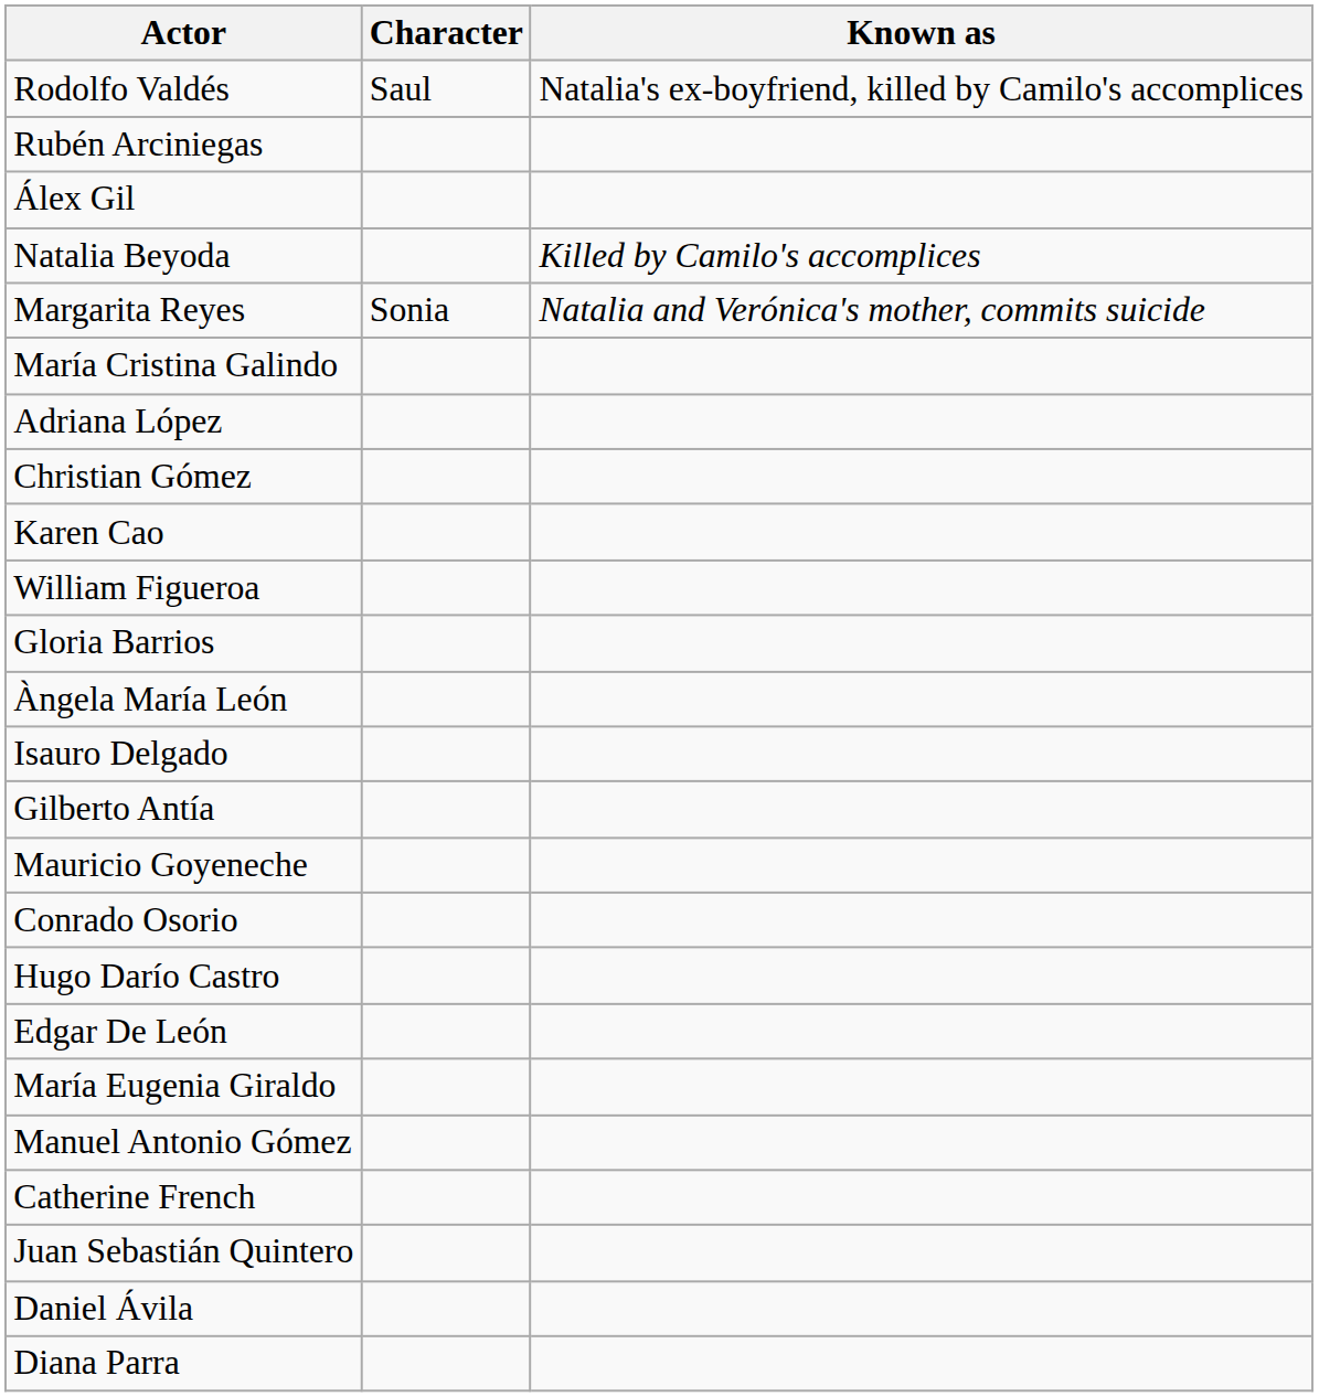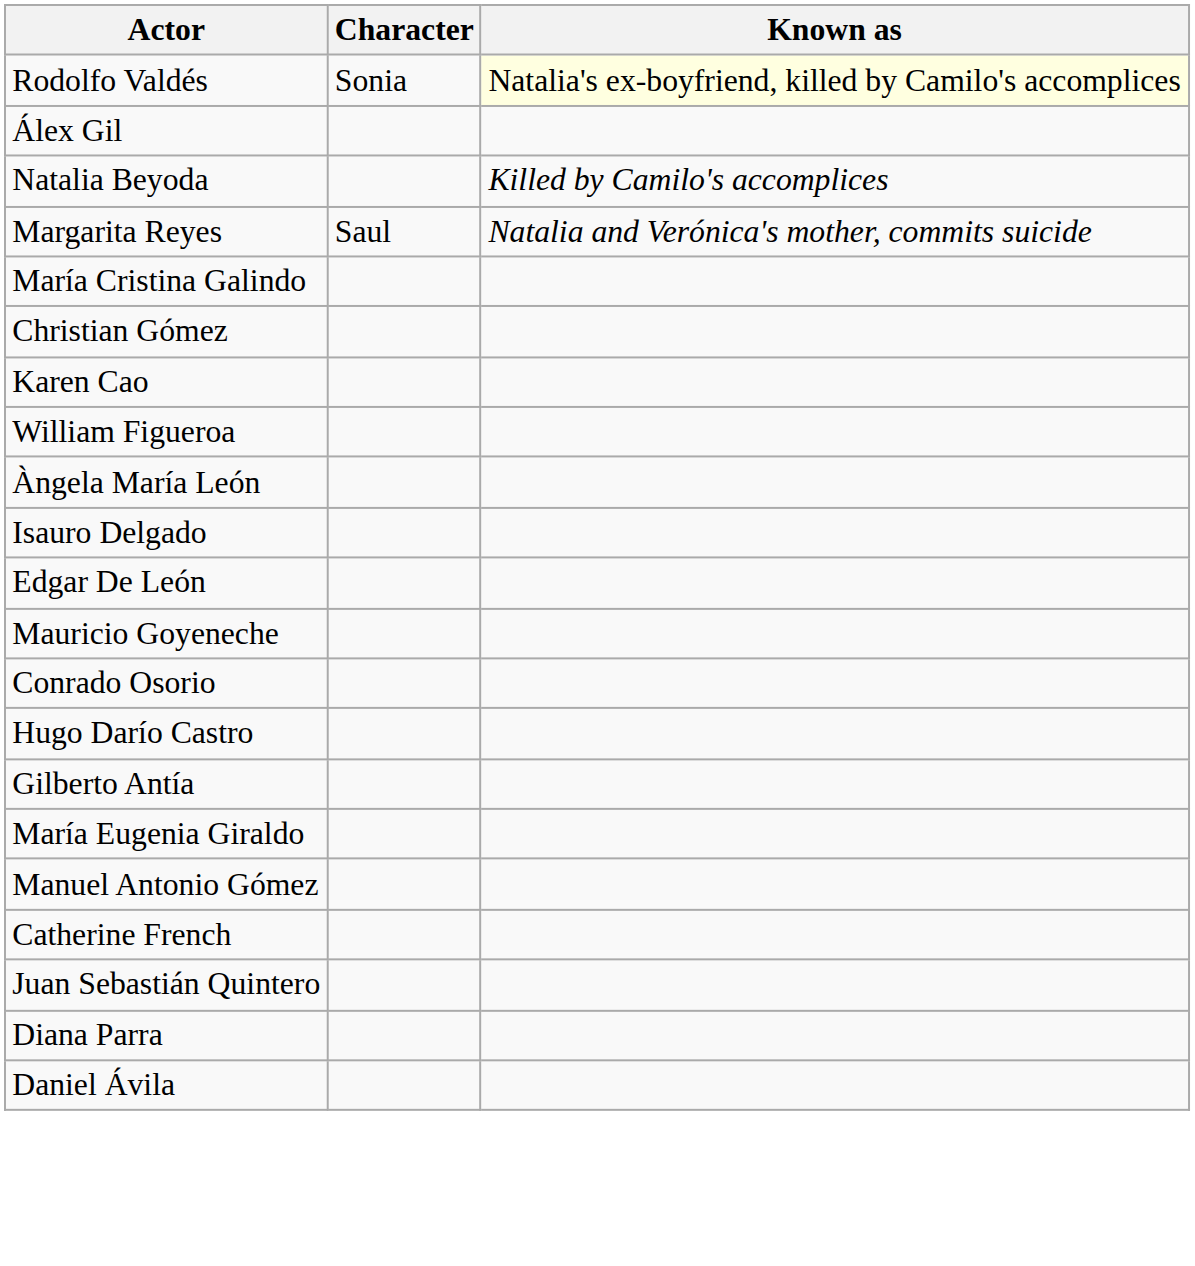Rodolfo Valdés | Character: Saul -> Sonia
Rodolfo Valdés | Known as: no background -> lightyellow background
- row: Rubén Arciniegas
Margarita Reyes | Character: Sonia -> Saul
- row: Adriana López
- row: Gloria Barrios
rows swapped: Edgar De León <-> Gilberto Antía
rows swapped: Diana Parra <-> Daniel Ávila
